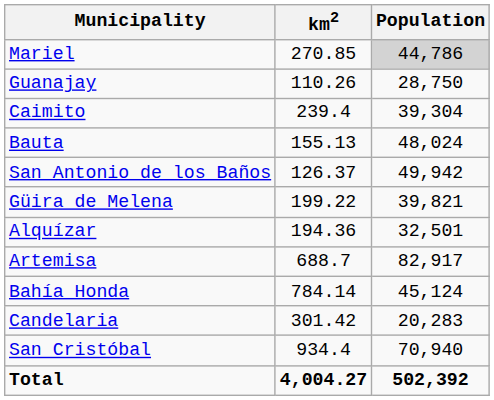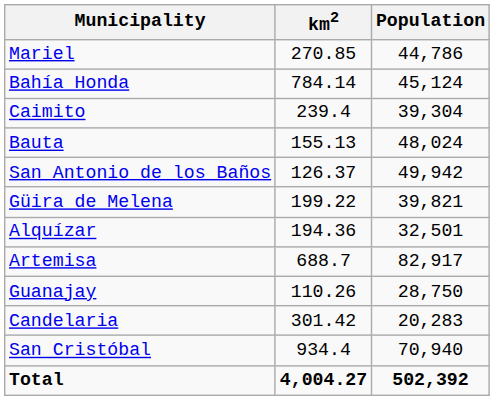Mariel | Population: lightgrey background -> no background
rows swapped: Guanajay <-> Bahía Honda
